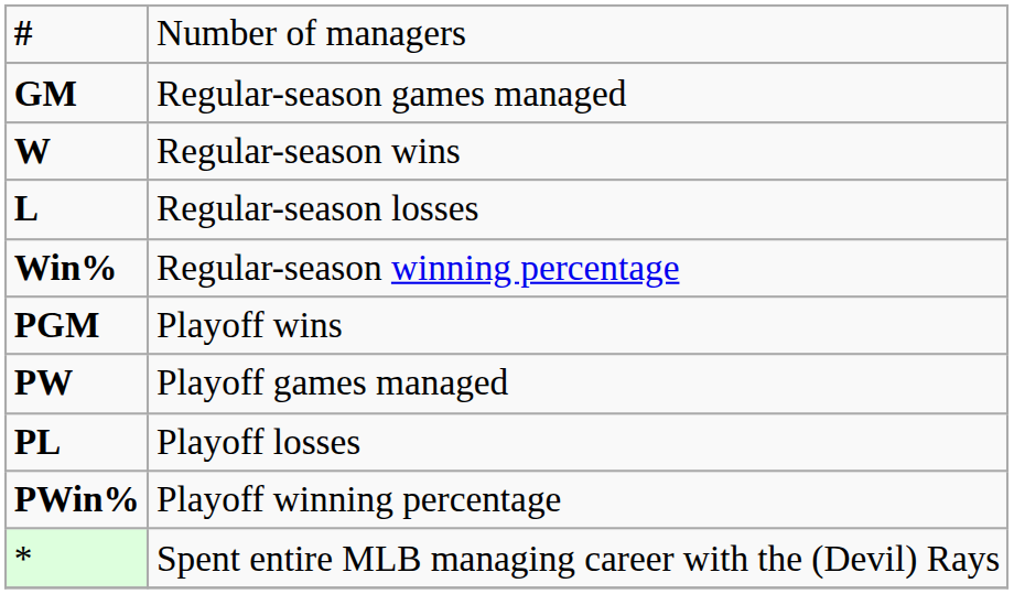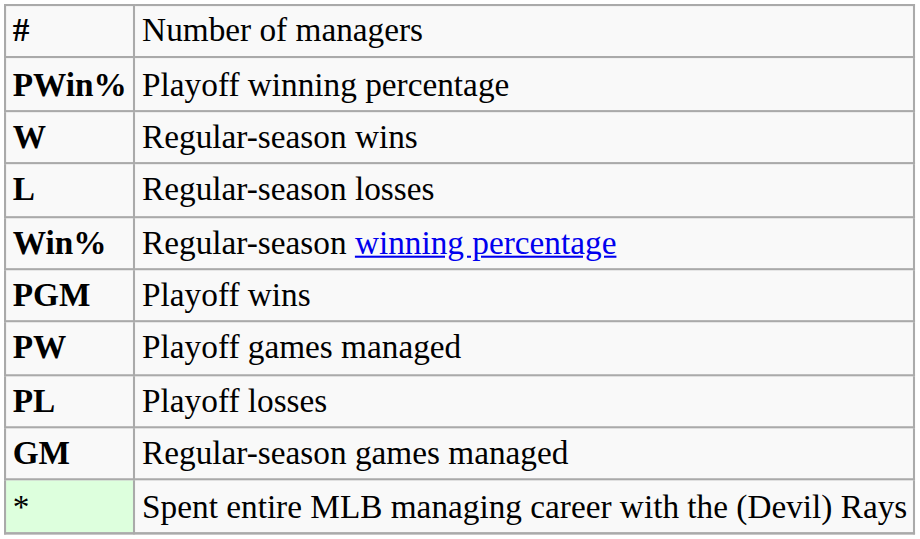rows swapped: GM <-> PWin%
